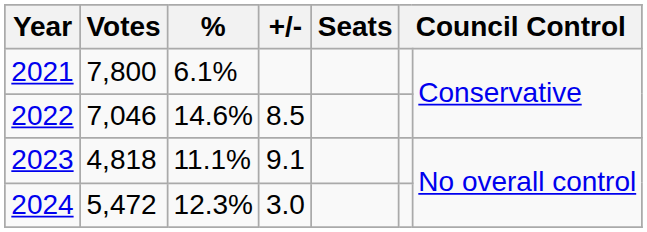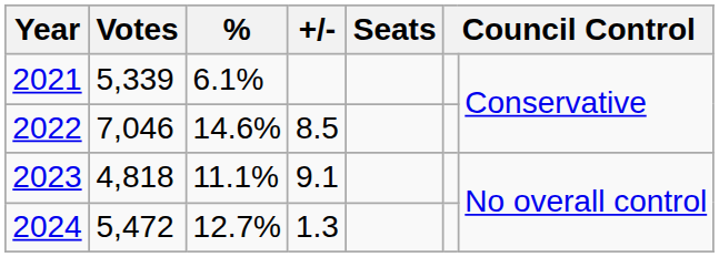2021 | Votes: 7,800 -> 5,339
2024 | %: 12.3% -> 12.7%
2024 | +/-: 3.0 -> 1.3
